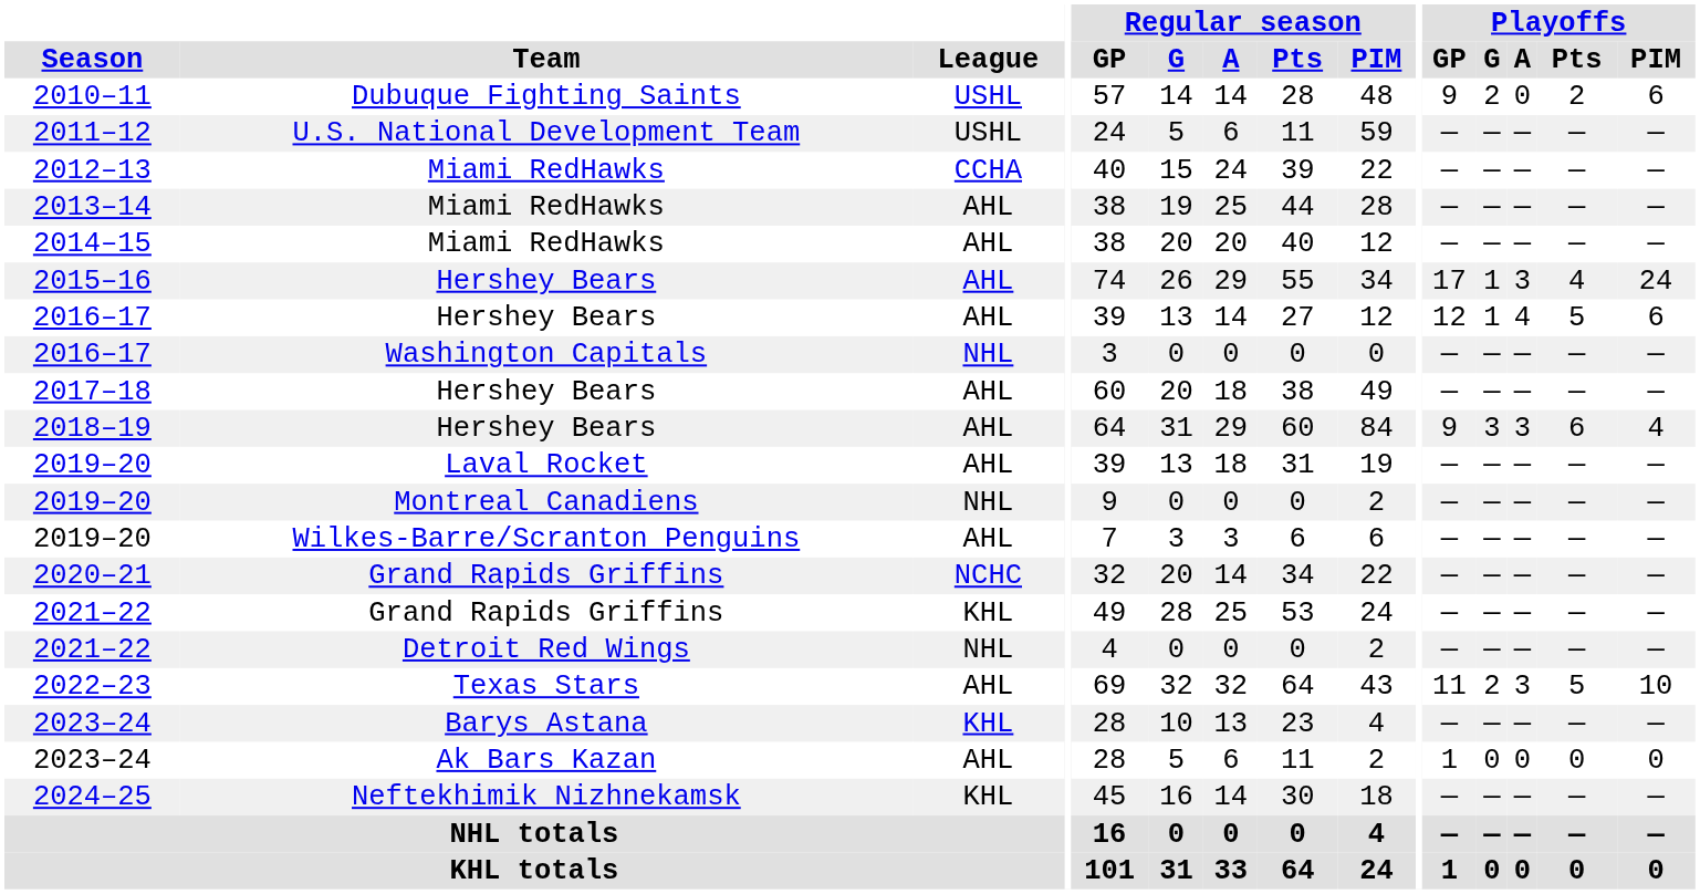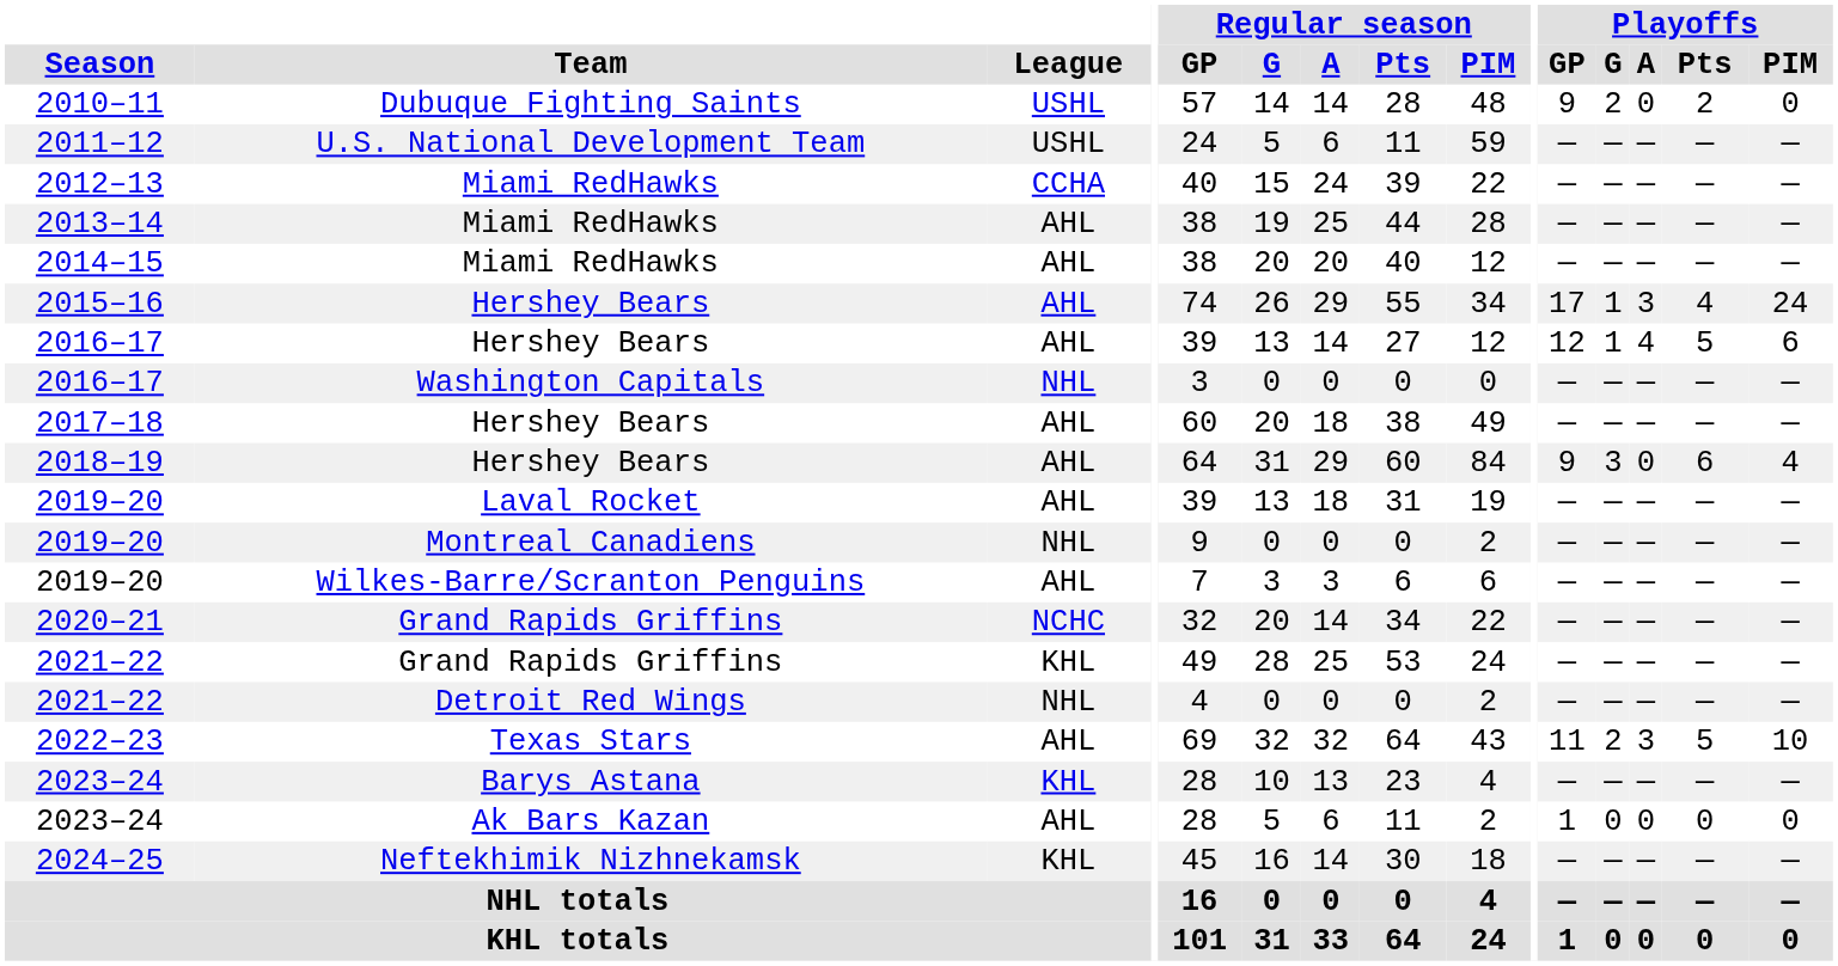2010–11 | Playoffs / PIM: 6 -> 0
2018–19 | Playoffs / A: 3 -> 0
